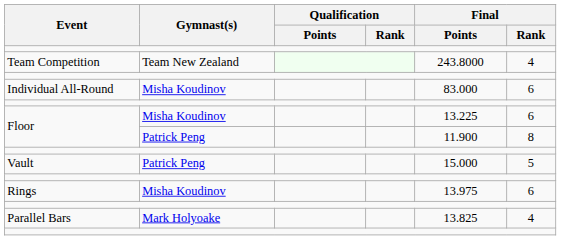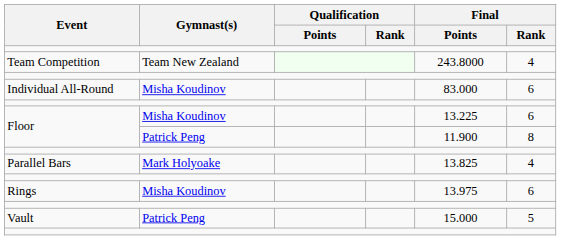rows swapped: Parallel Bars <-> Vault
